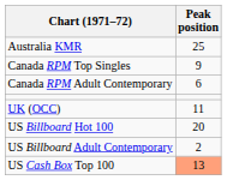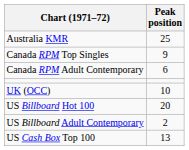UK (OCC) | Peak position: 11 -> 10
US Cash Box Top 100 | Peak position: lightsalmon background -> no background
